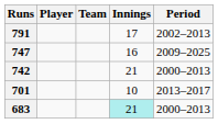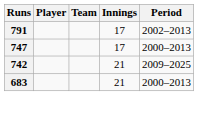747 | Innings: 16 -> 17
747 | Period: 2009–2025 -> 2000–2013
742 | Period: 2000–2013 -> 2009–2025
- row: 701 | 10 | 2013–2017
683 | Innings: paleturquoise background -> no background
